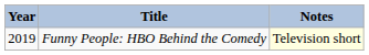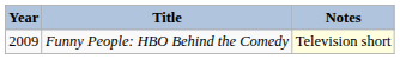Funny People: HBO Behind the Comedy | Year: 2019 -> 2009
